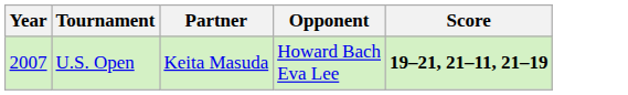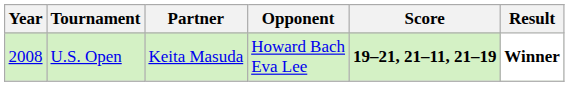+ column: Result | Winner
U.S. Open | Year: 2007 -> 2008
